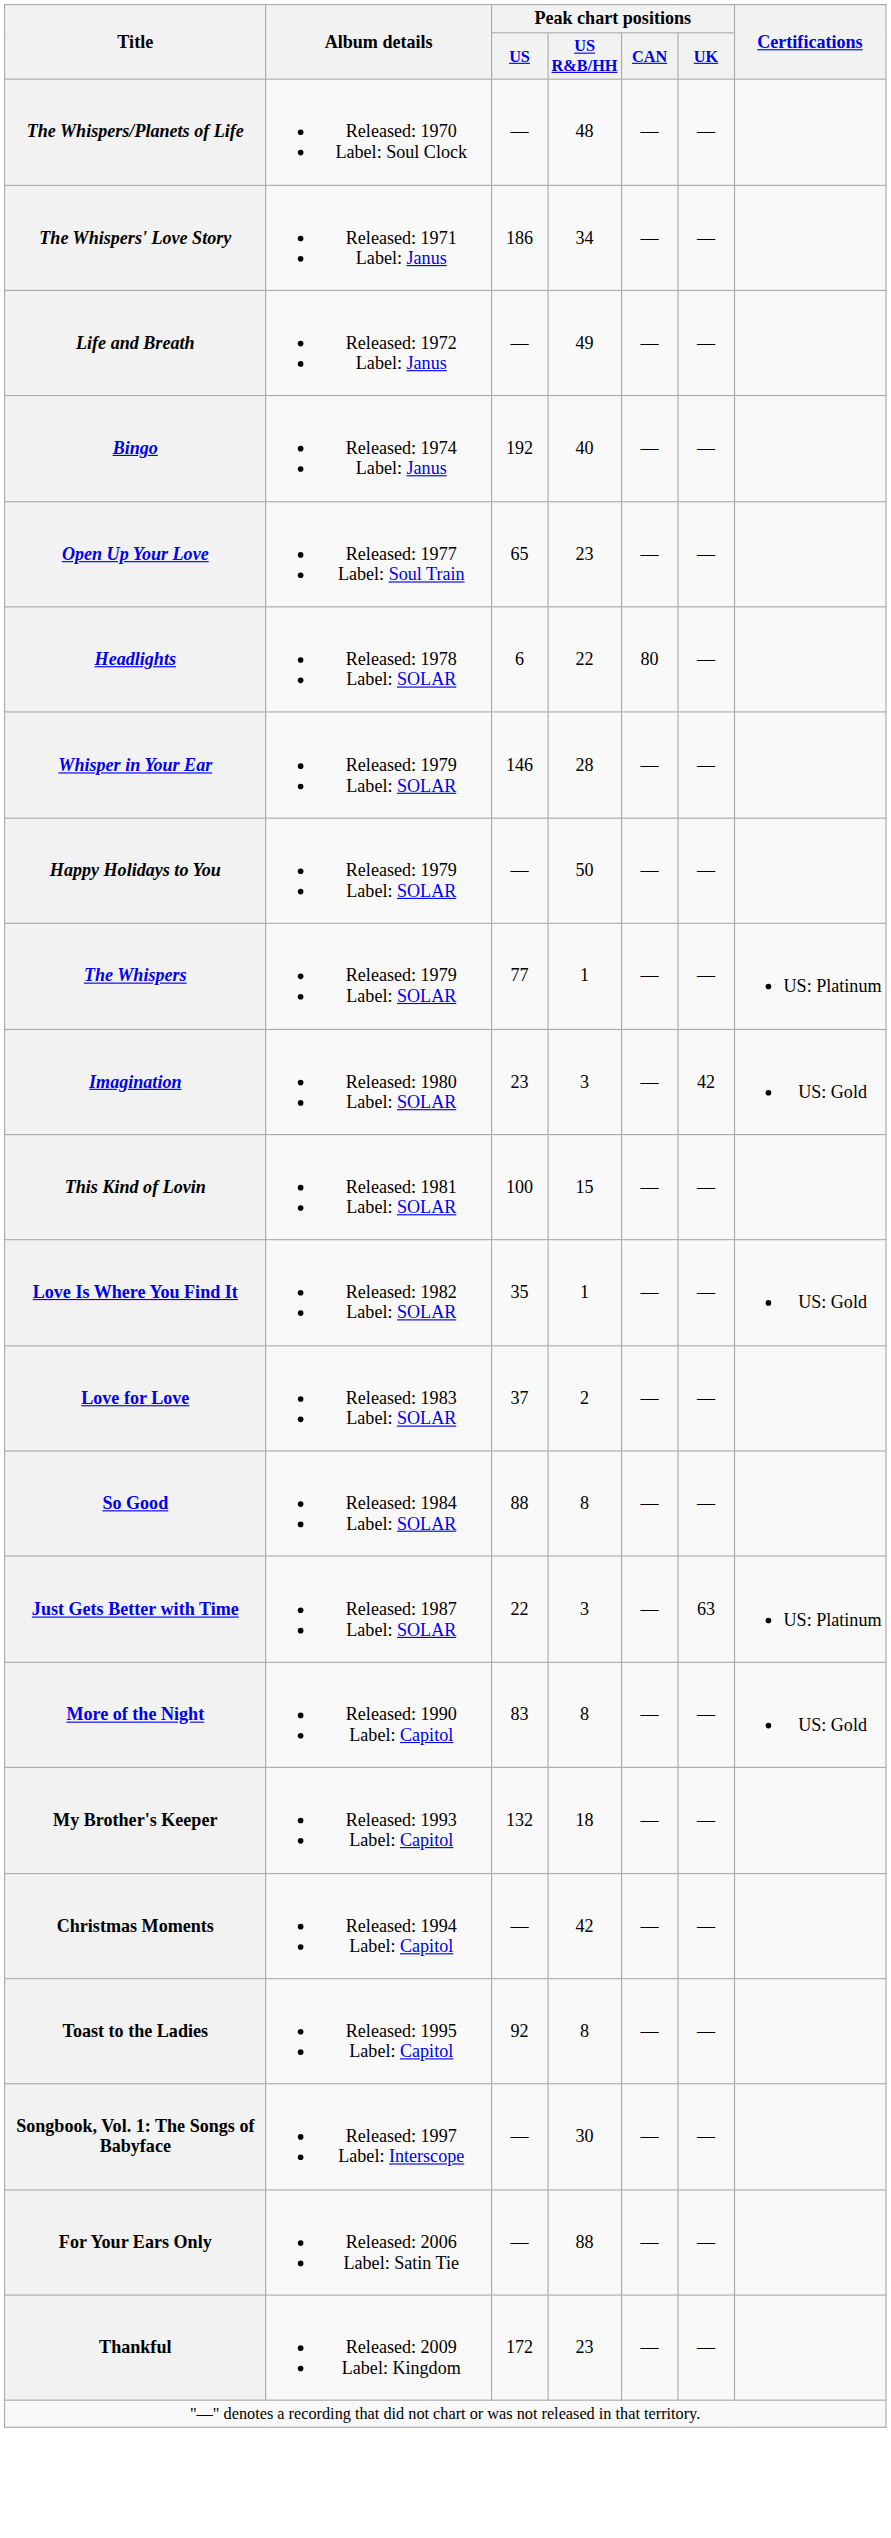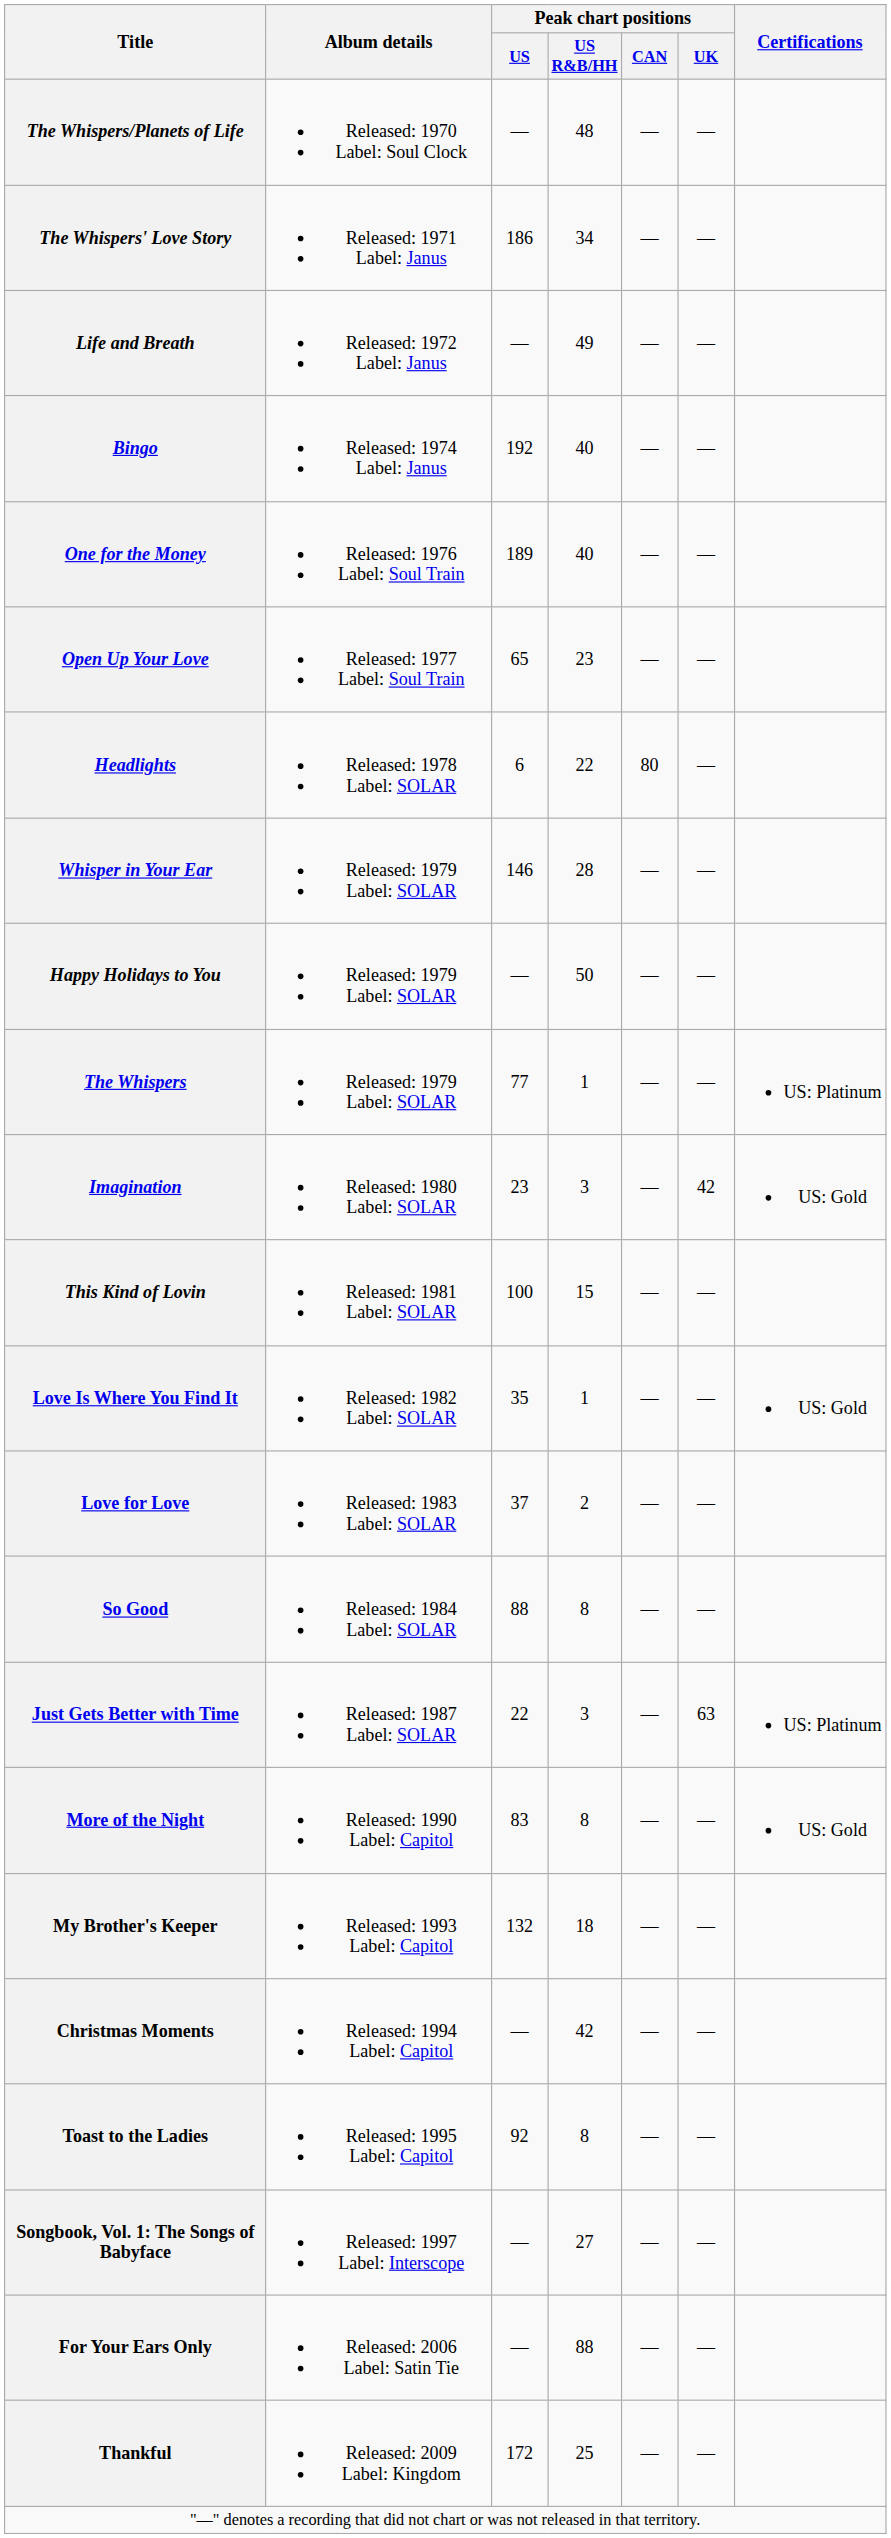+ row: One for the Money | Released: 1976 Label: Soul Train | 189 | 40 | — | —
Songbook, Vol. 1: The Songs of Babyface | Peak chart positions / US R&B/HH: 30 -> 27
Thankful | Peak chart positions / US R&B/HH: 23 -> 25
